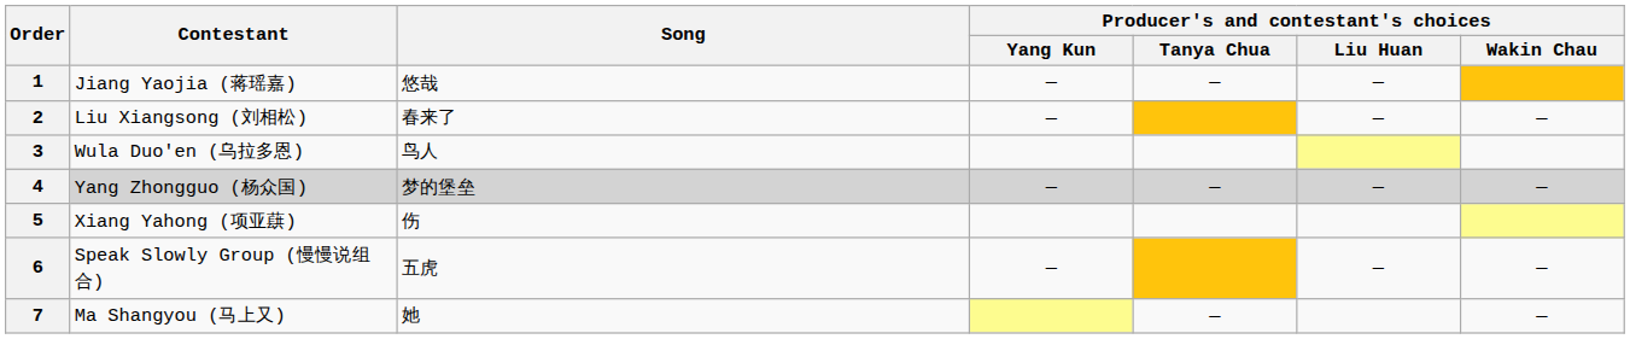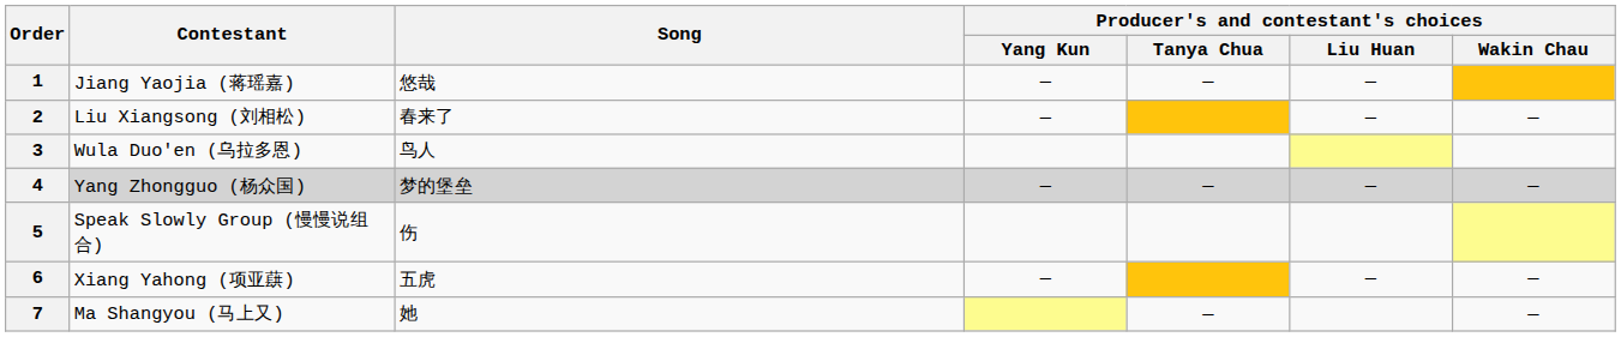5 | Contestant: Xiang Yahong (项亚蕻) -> Speak Slowly Group (慢慢说组合)
6 | Contestant: Speak Slowly Group (慢慢说组合) -> Xiang Yahong (项亚蕻)
